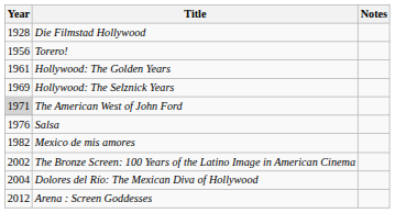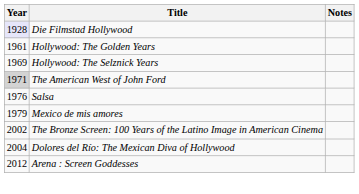Die Filmstad Hollywood | Year: no background -> lavender background
- row: 1956 | Torero!
Mexico de mis amores | Year: 1982 -> 1979
